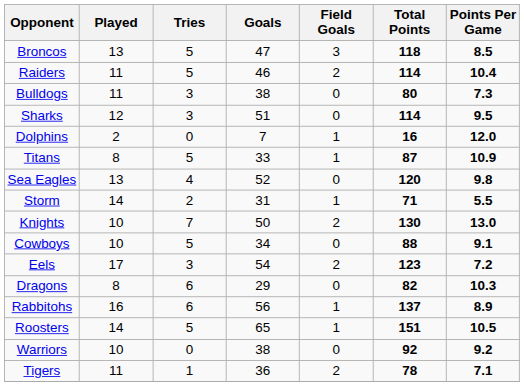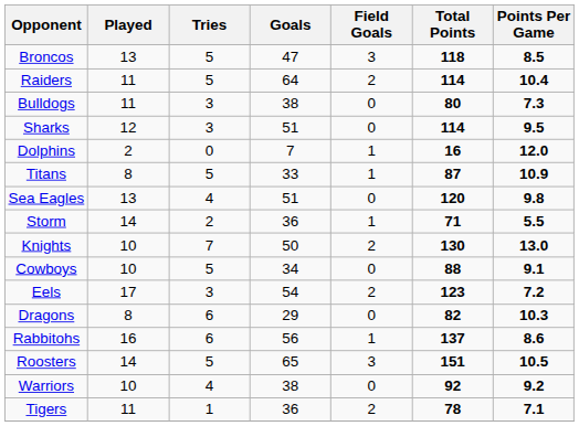Raiders | Goals: 46 -> 64
Sea Eagles | Goals: 52 -> 51
Storm | Goals: 31 -> 36
Rabbitohs | Points Per Game: 8.9 -> 8.6
Roosters | Field Goals: 1 -> 3
Warriors | Tries: 0 -> 4
